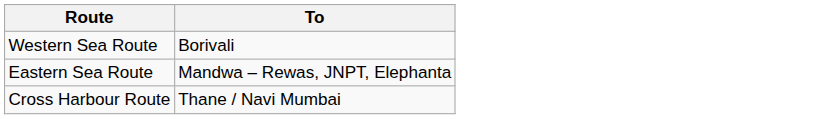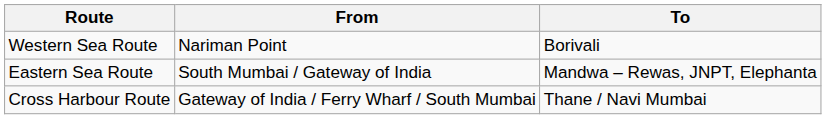+ column: From | Nariman Point | South Mumbai / Gateway of India | Gateway of India / Ferry Wharf / South Mumbai
